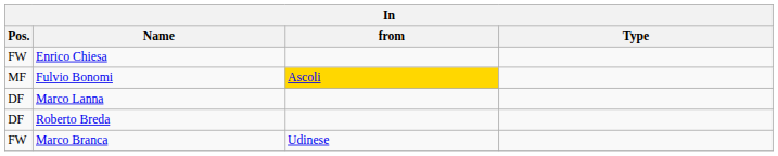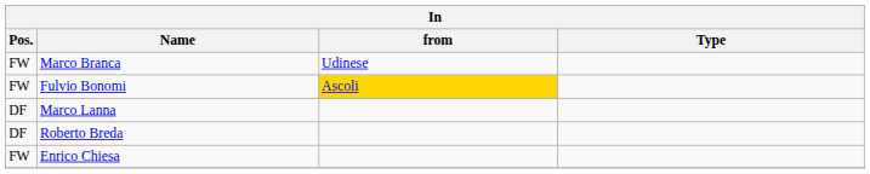rows swapped: Marco Branca <-> Enrico Chiesa
Fulvio Bonomi | Pos.: MF -> FW
